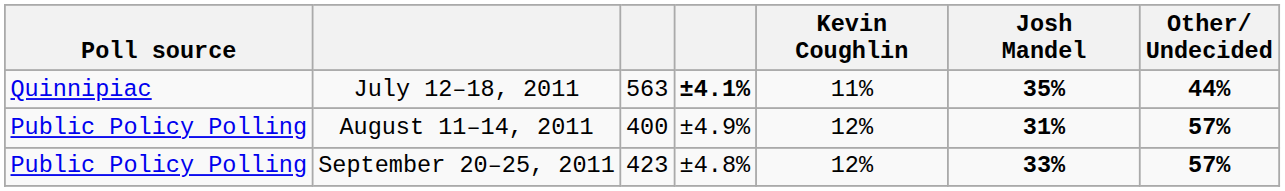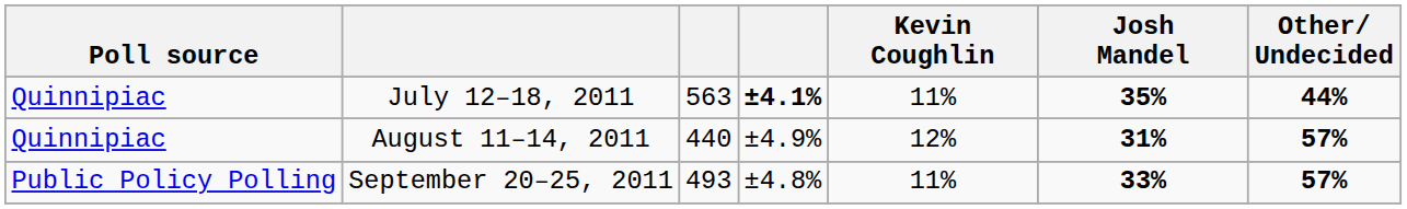August 11–14, 2011 | Poll source: Public Policy Polling -> Quinnipiac
August 11–14, 2011 | column 3: 400 -> 440
September 20–25, 2011 | column 3: 423 -> 493
September 20–25, 2011 | Kevin Coughlin: 12% -> 11%
